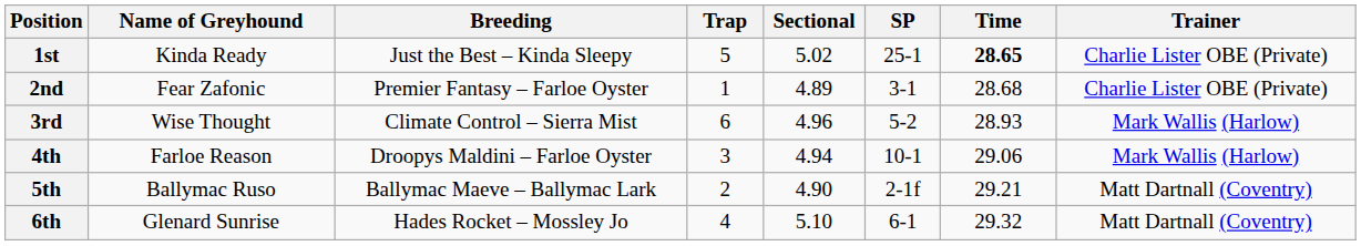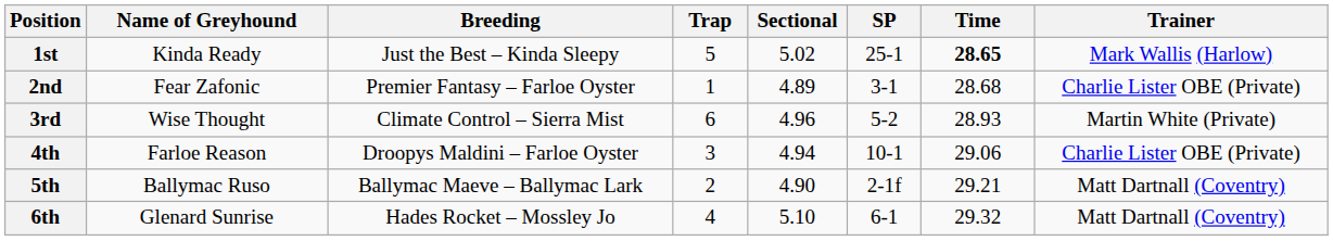1st | Trainer: Charlie Lister OBE (Private) -> Mark Wallis (Harlow)
3rd | Trainer: Mark Wallis (Harlow) -> Martin White (Private)
4th | Trainer: Mark Wallis (Harlow) -> Charlie Lister OBE (Private)
